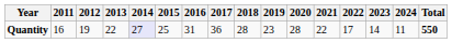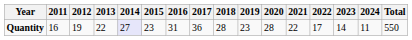Quantity | 2015: 25 -> 23
Quantity | Total: bold -> normal
